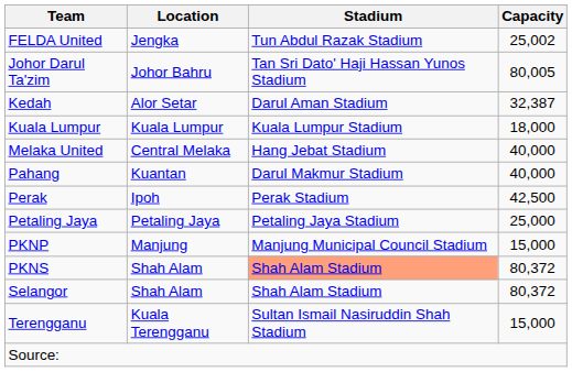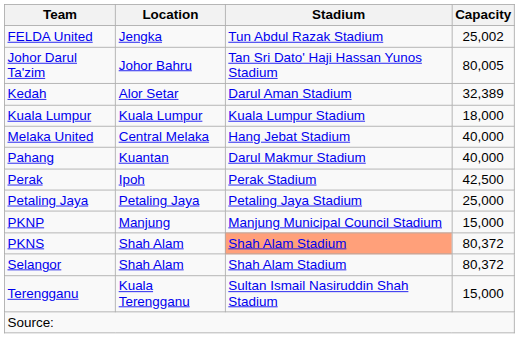Kedah | Capacity: 32,387 -> 32,389
